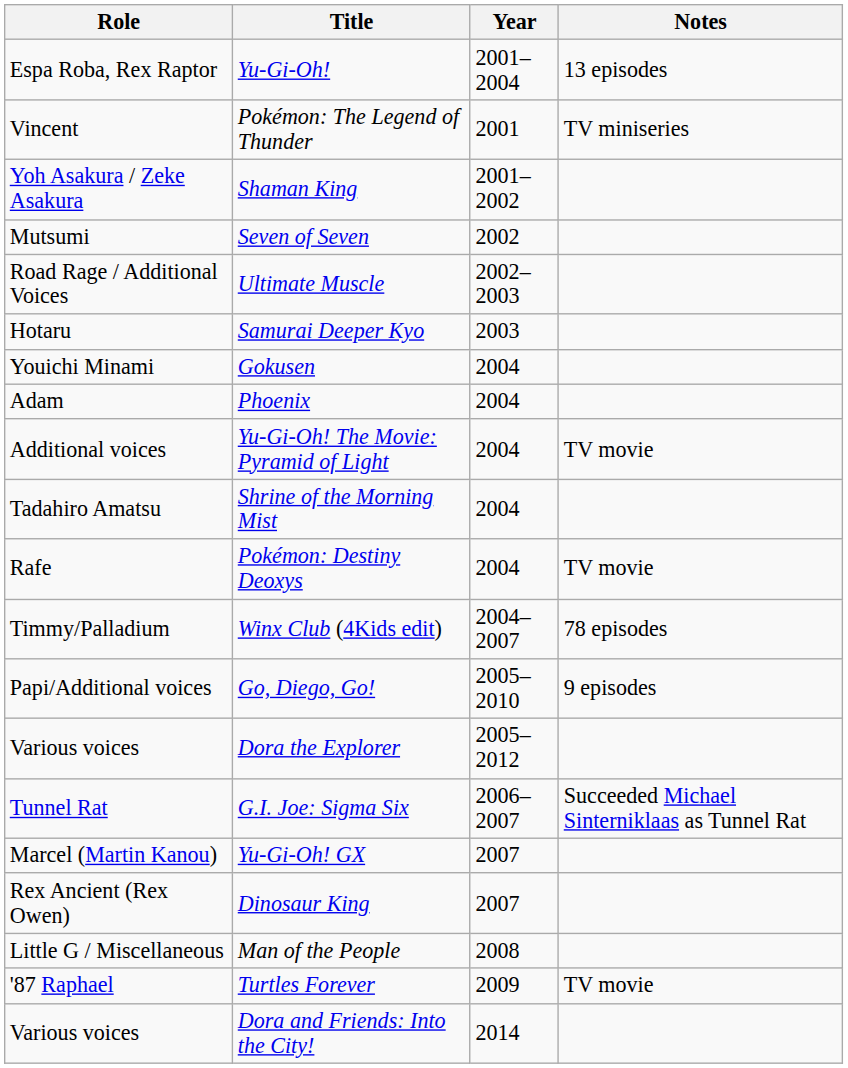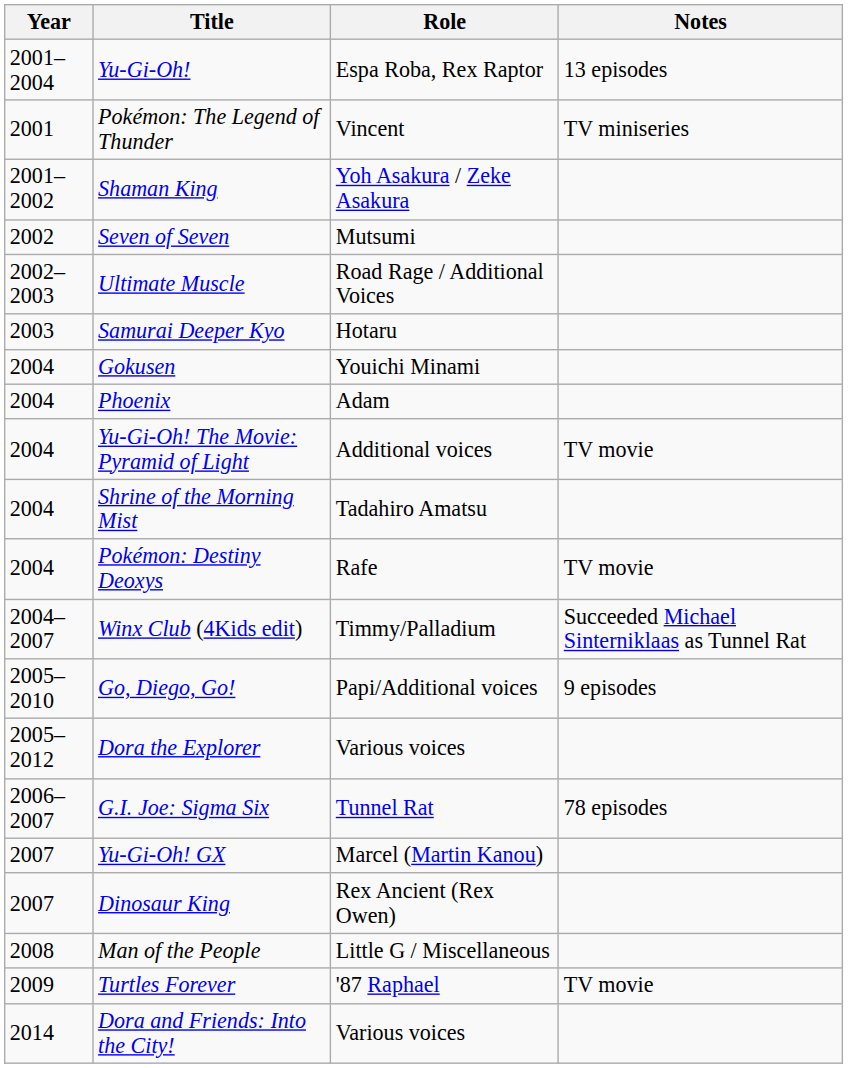columns swapped: Year <-> Role
Winx Club (4Kids edit) | Notes: 78 episodes -> Succeeded Michael Sinterniklaas as Tunnel Rat
G.I. Joe: Sigma Six | Notes: Succeeded Michael Sinterniklaas as Tunnel Rat -> 78 episodes
